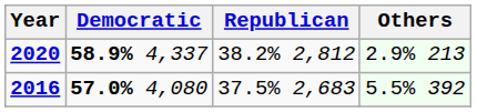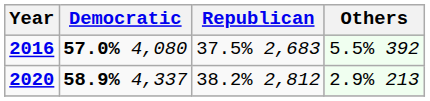rows swapped: 2020 <-> 2016
